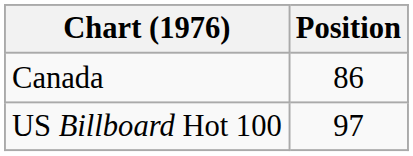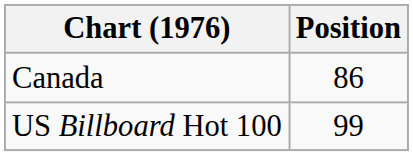US Billboard Hot 100 | Position: 97 -> 99
